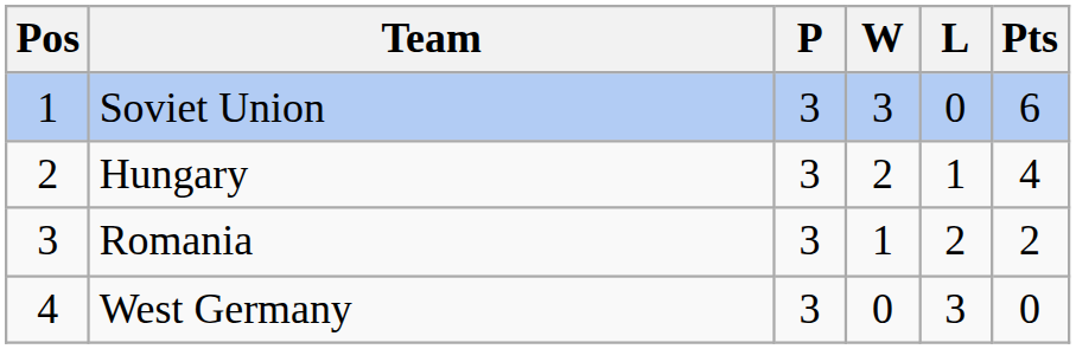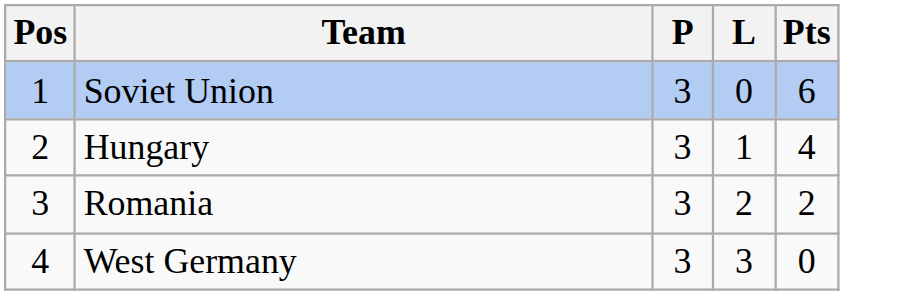- column: W | 3 | 2 | 1 | 0
